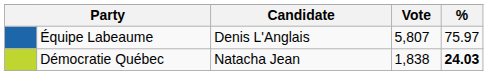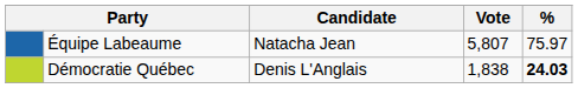Équipe Labeaume | Candidate: Denis L'Anglais -> Natacha Jean
Démocratie Québec | Candidate: Natacha Jean -> Denis L'Anglais
